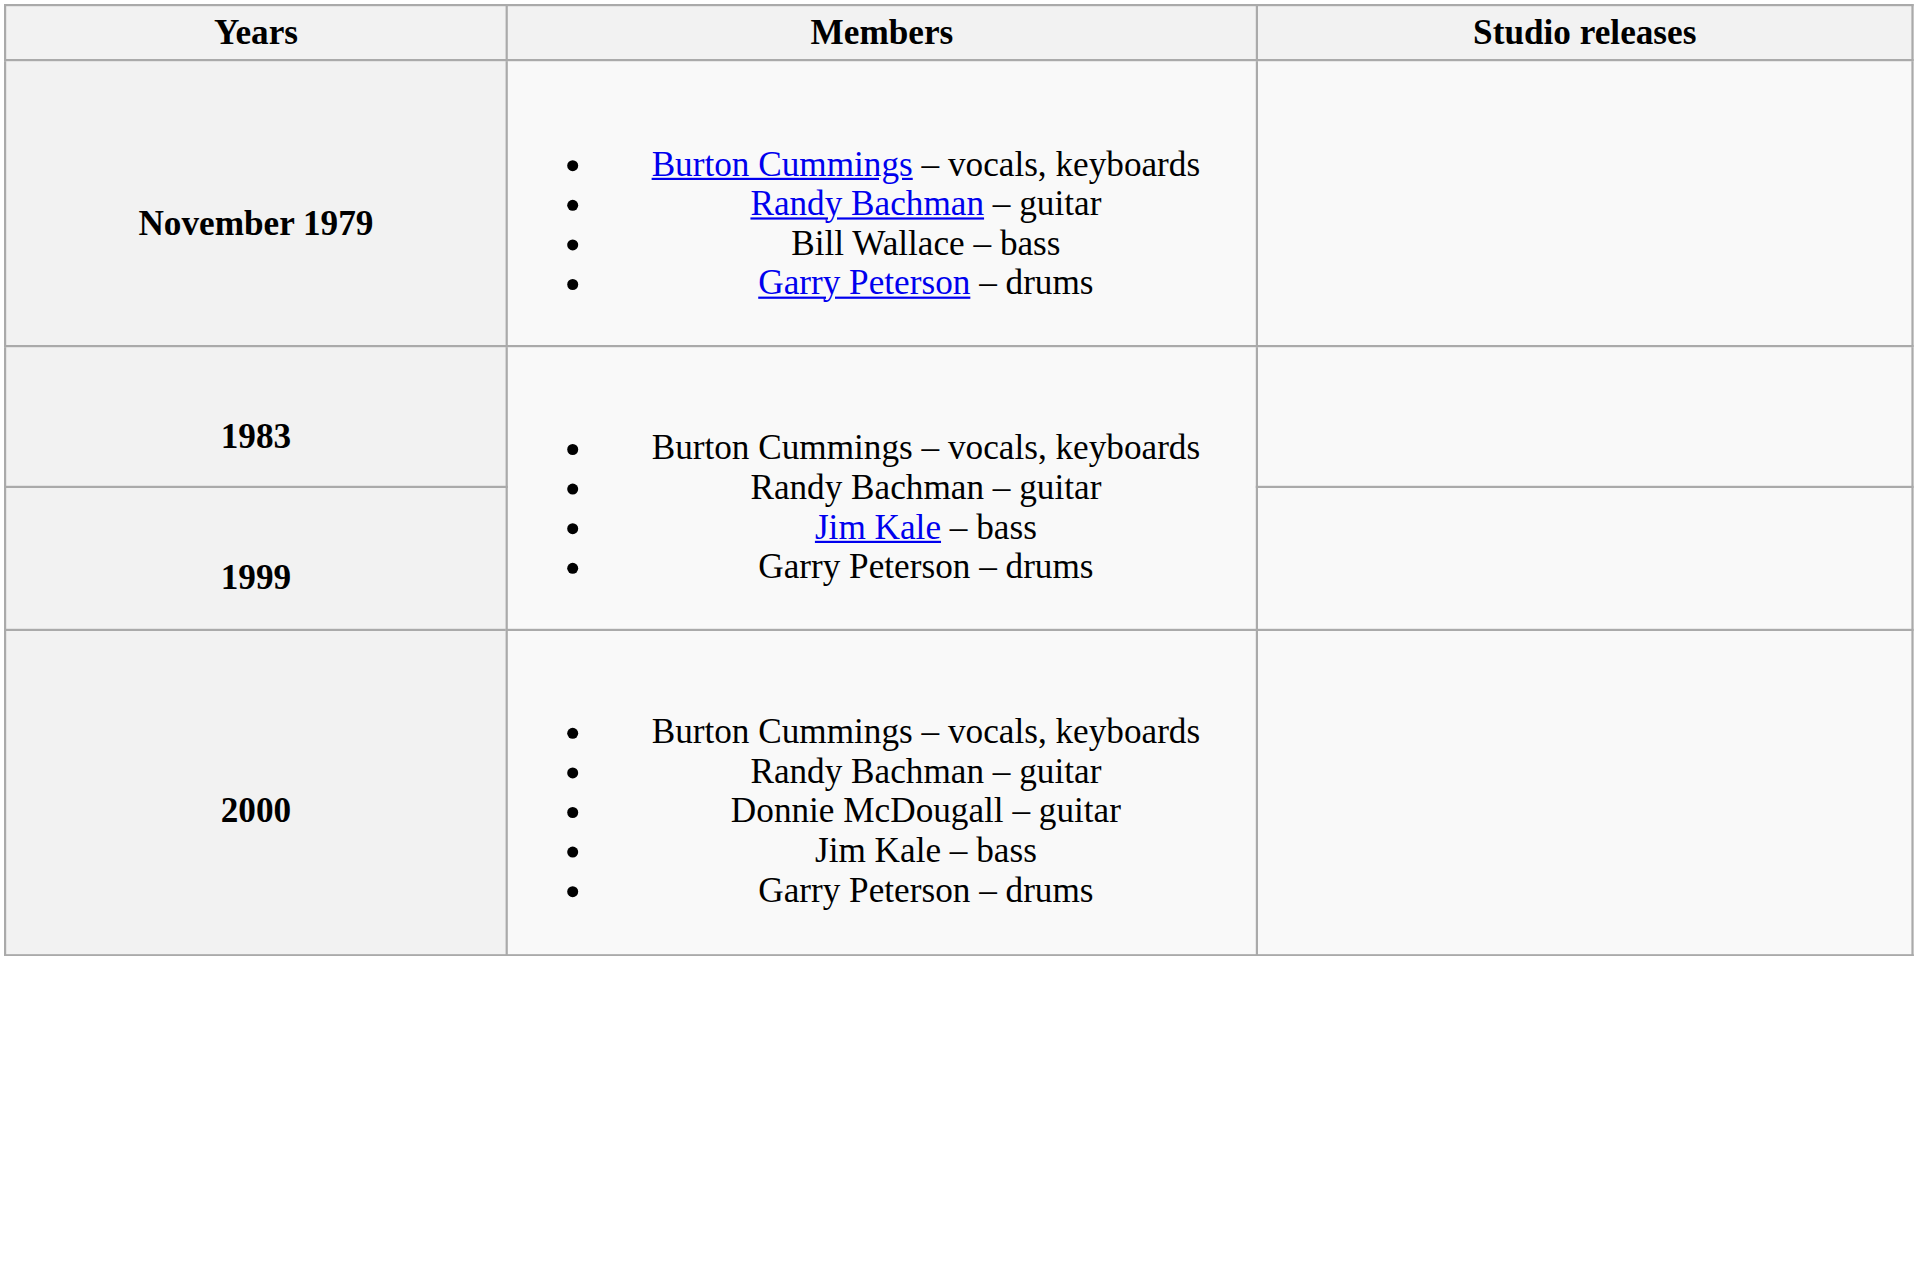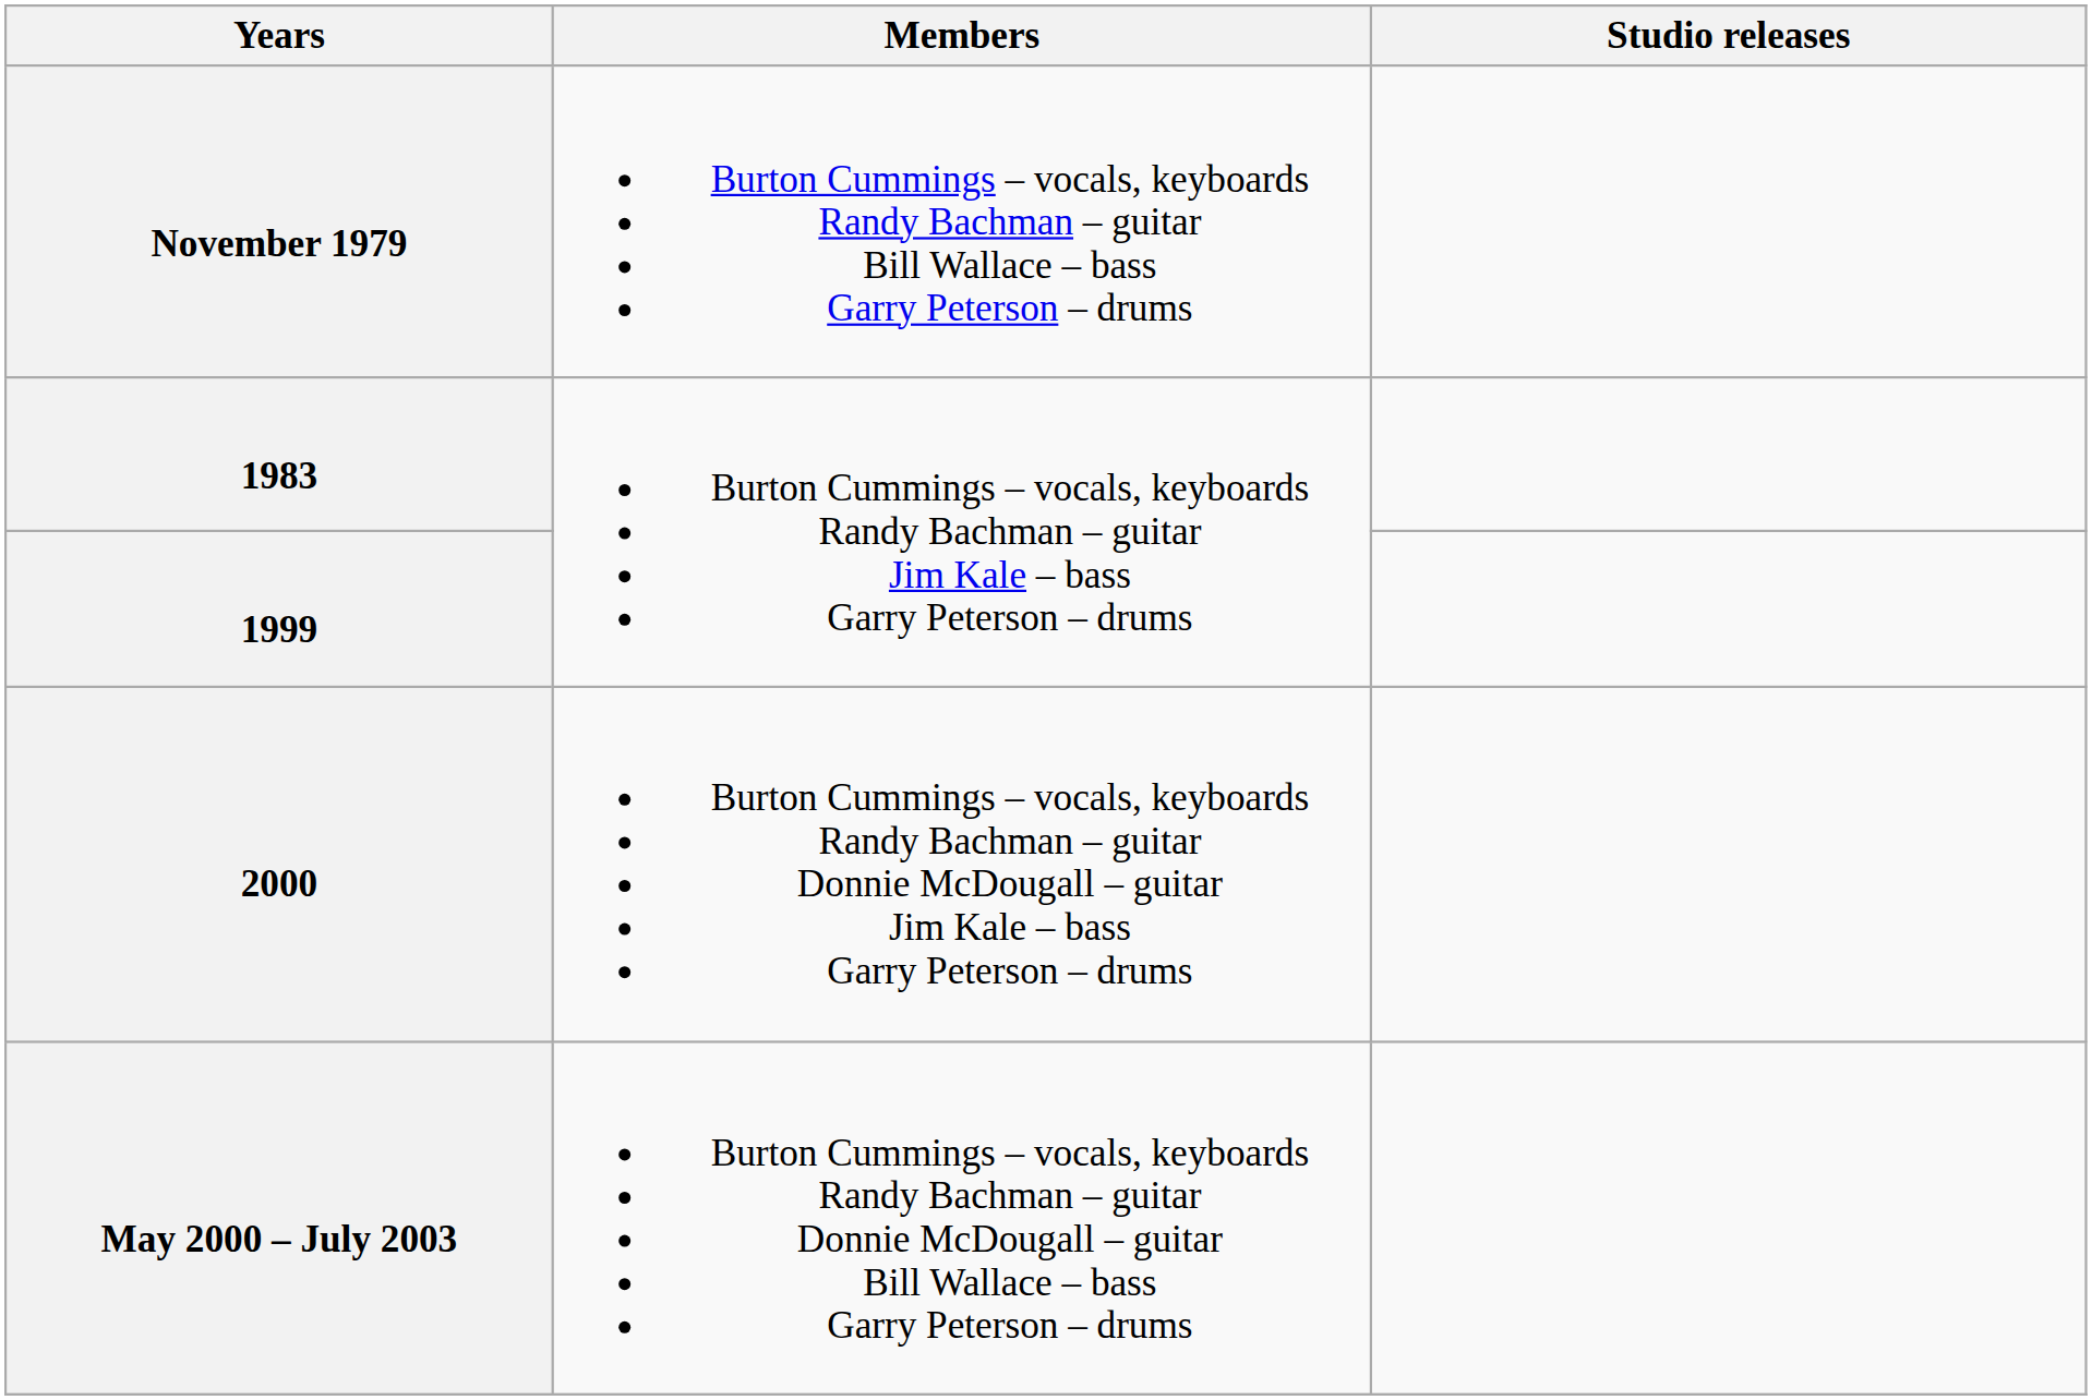+ row: May 2000 – July 2003 | Burton Cummings – vocals, keyboards Randy Bachman – guitar Donnie McDougall – guitar Bill Wallace – bass Garry Peterson – drums
